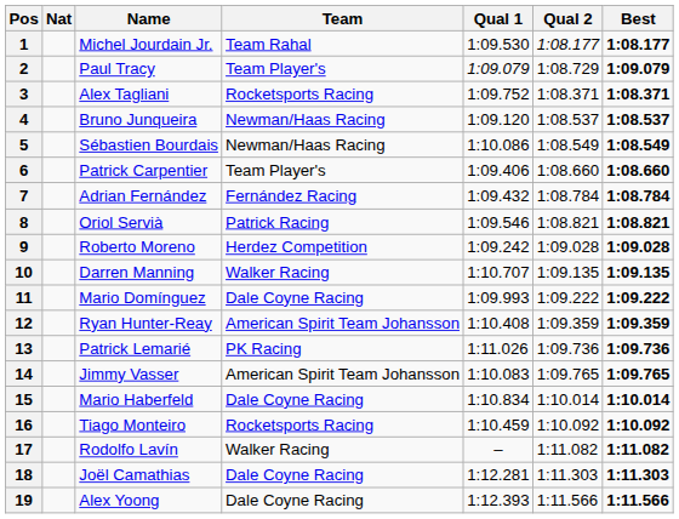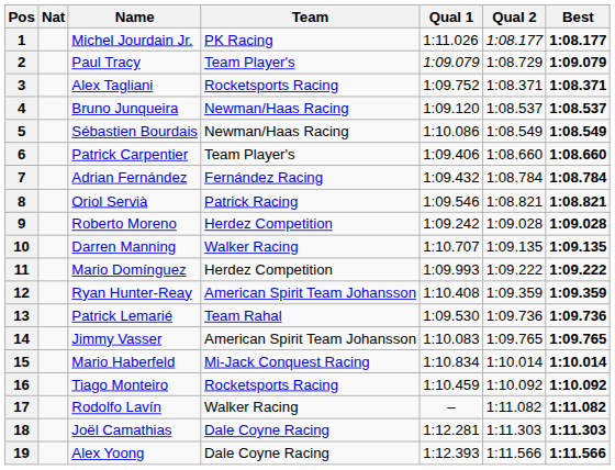1 | Team: Team Rahal -> PK Racing
1 | Qual 1: 1:09.530 -> 1:11.026
11 | Team: Dale Coyne Racing -> Herdez Competition
13 | Team: PK Racing -> Team Rahal
13 | Qual 1: 1:11.026 -> 1:09.530
15 | Team: Dale Coyne Racing -> Mi-Jack Conquest Racing
